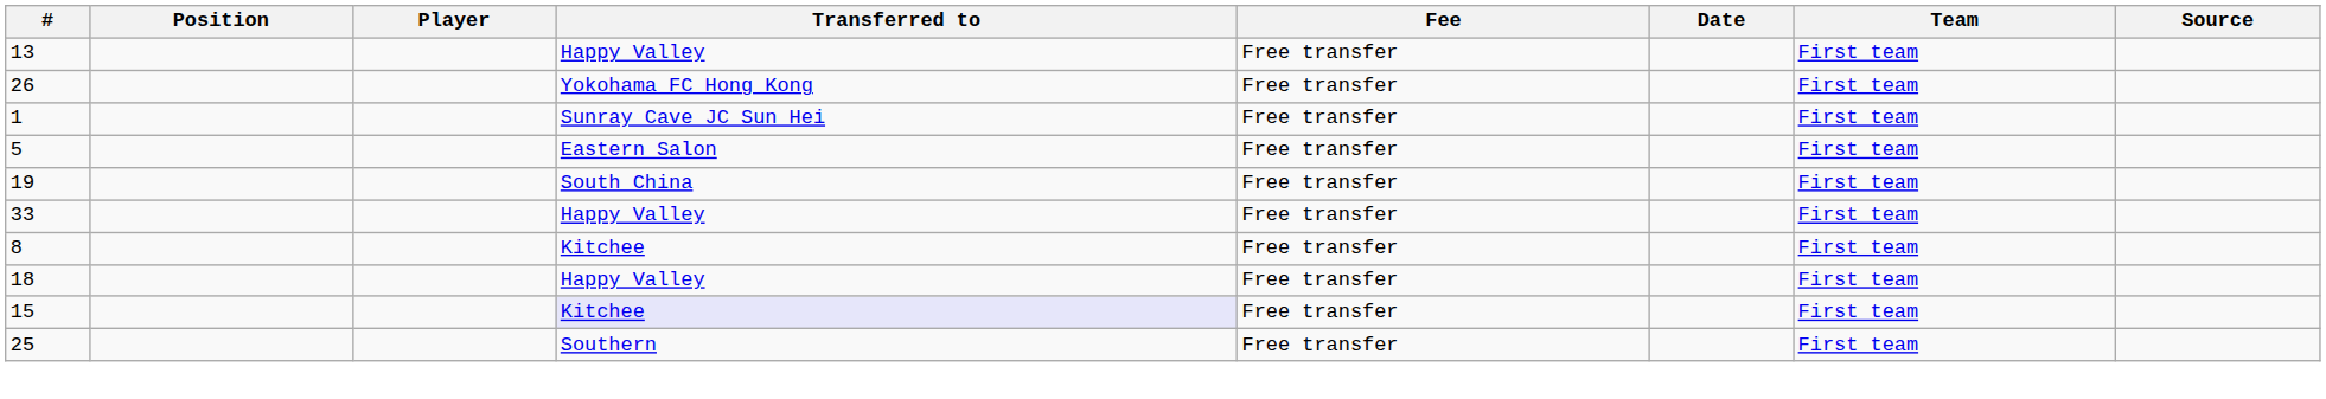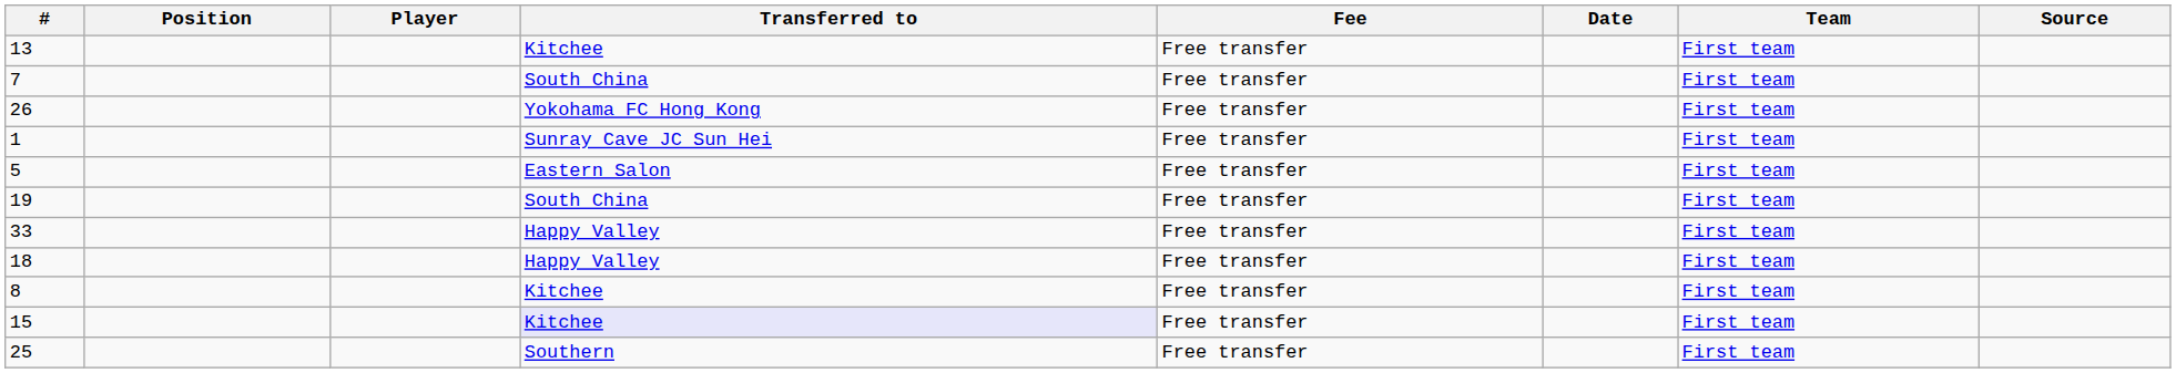13 | Transferred to: Happy Valley -> Kitchee
+ row: 7 | South China | Free transfer | First team
rows swapped: 18 <-> 8
